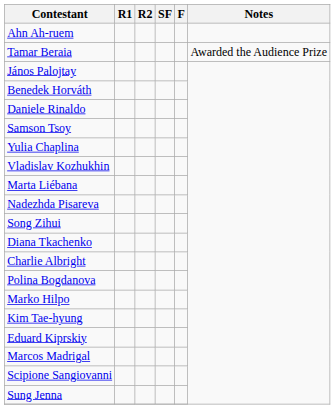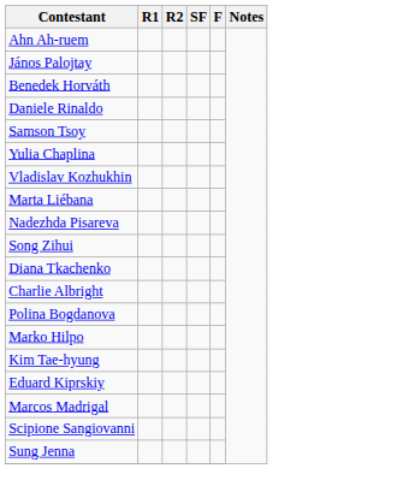- row: Tamar Beraia | Awarded the Audience Prize
